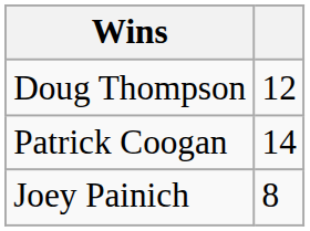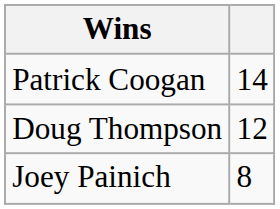rows swapped: Patrick Coogan <-> Doug Thompson
